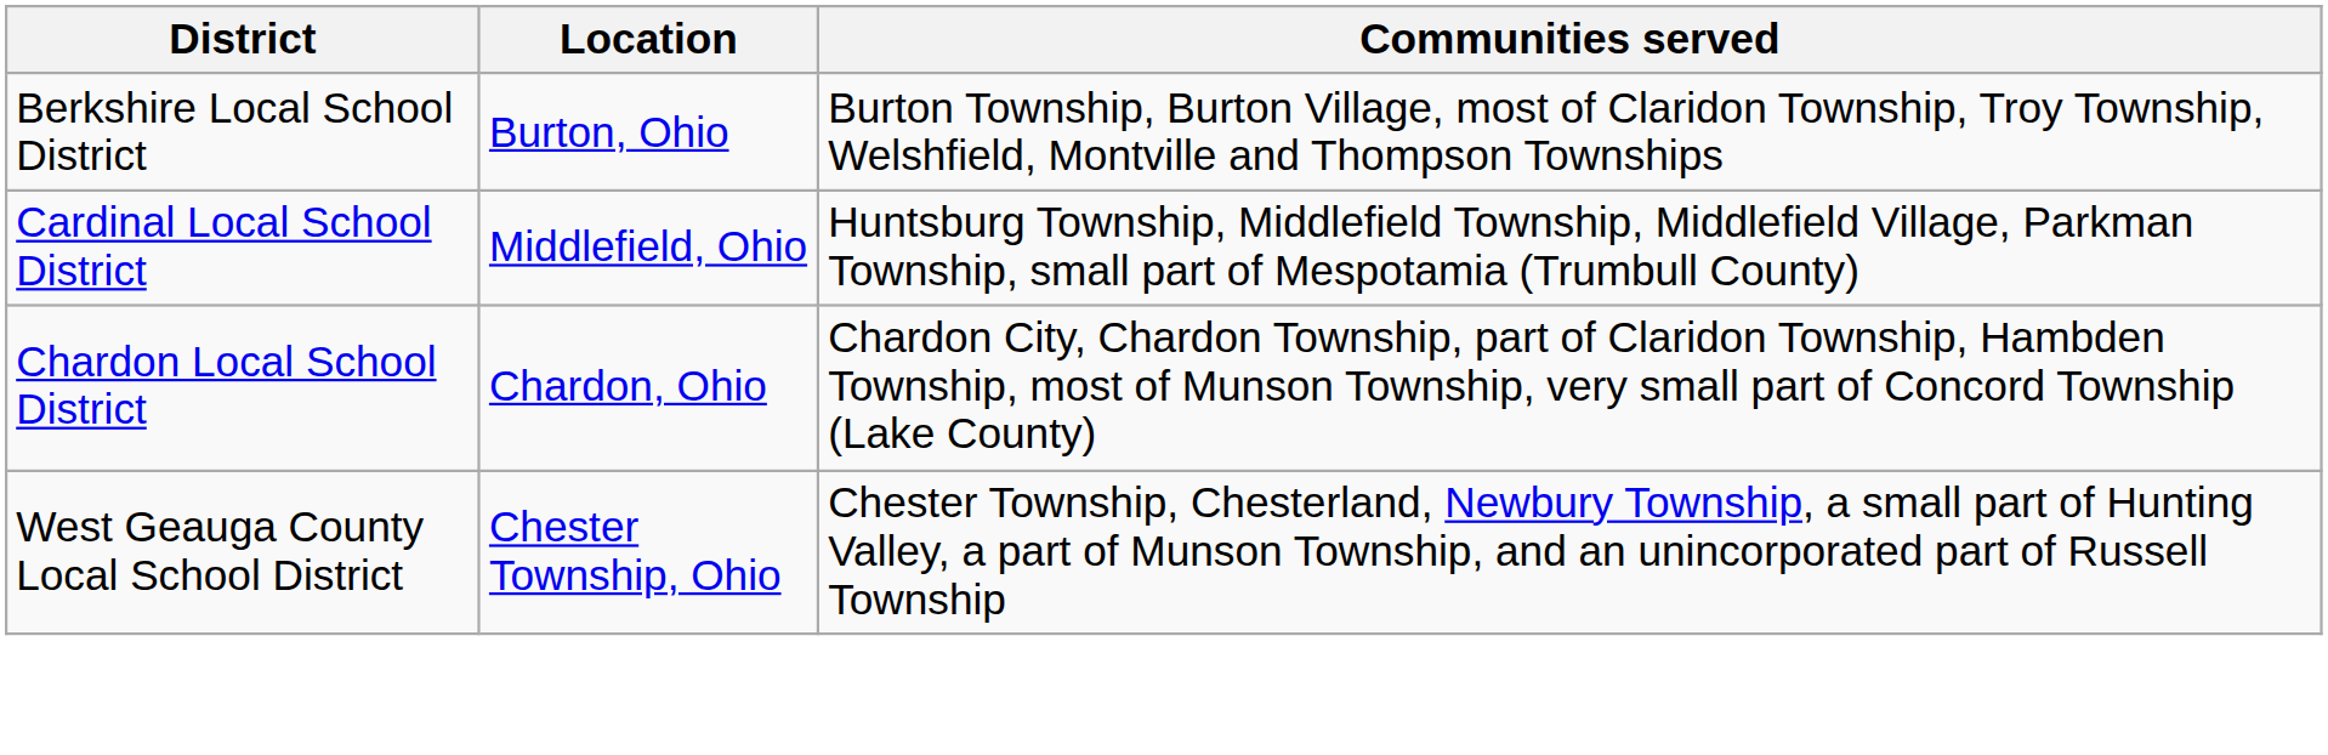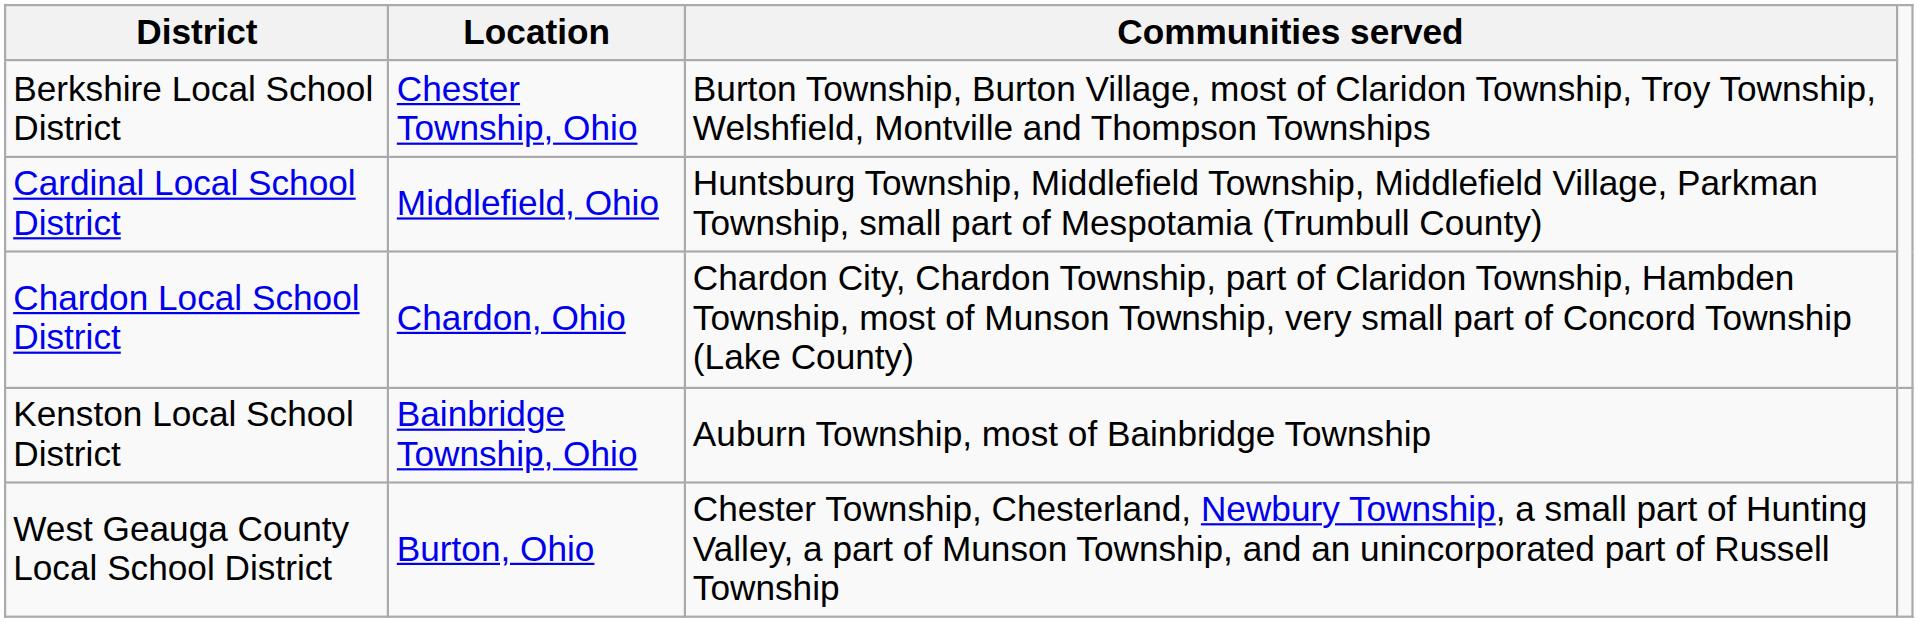Berkshire Local School District | Location: Burton, Ohio -> Chester Township, Ohio
+ row: Kenston Local School District | Bainbridge Township, Ohio | Auburn Township, most of Bainbridge Township
West Geauga County Local School District | Location: Chester Township, Ohio -> Burton, Ohio
